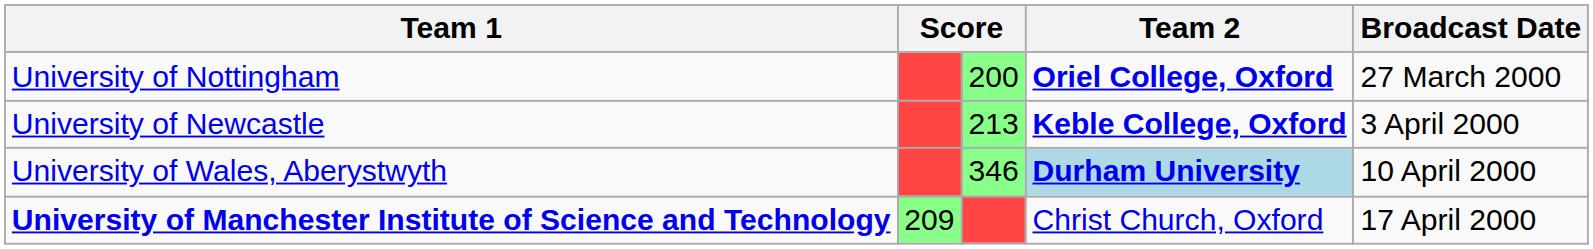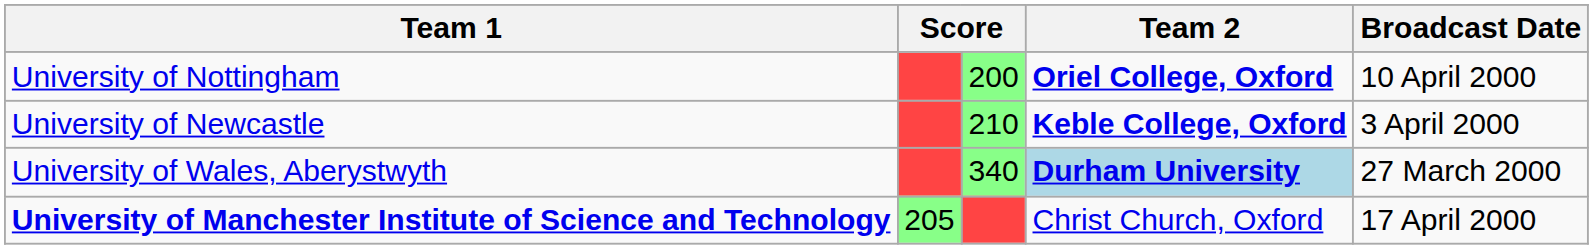University of Nottingham | Broadcast Date: 27 March 2000 -> 10 April 2000
University of Newcastle | column 3: 213 -> 210
University of Wales, Aberystwyth | column 3: 346 -> 340
University of Wales, Aberystwyth | Broadcast Date: 10 April 2000 -> 27 March 2000
University of Manchester Institute of Science and Technology | column 2: 209 -> 205
